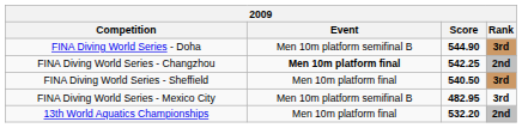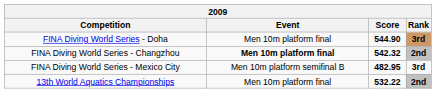FINA Diving World Series - Doha | Event: Men 10m platform semifinal B -> Men 10m platform final
FINA Diving World Series - Changzhou | Score: 542.25 -> 542.32
- row: FINA Diving World Series - Sheffield | Men 10m platform final | 540.50 | 3rd
13th World Aquatics Championships | Score: 532.20 -> 532.22
